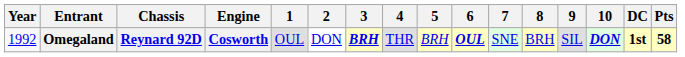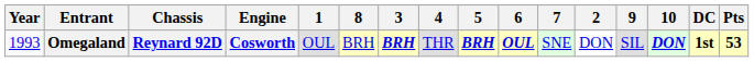columns swapped: 2 <-> 8
Omegaland | Year: 1992 -> 1993
Omegaland | 5: normal -> bold
Omegaland | Pts: 58 -> 53
